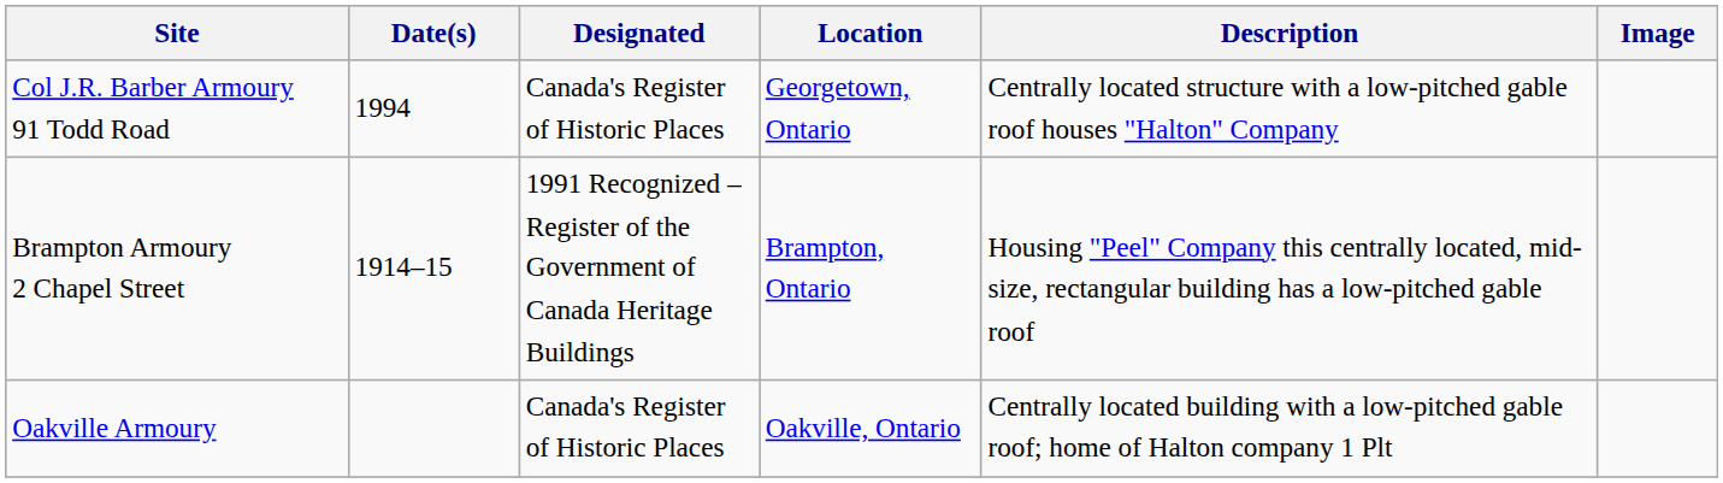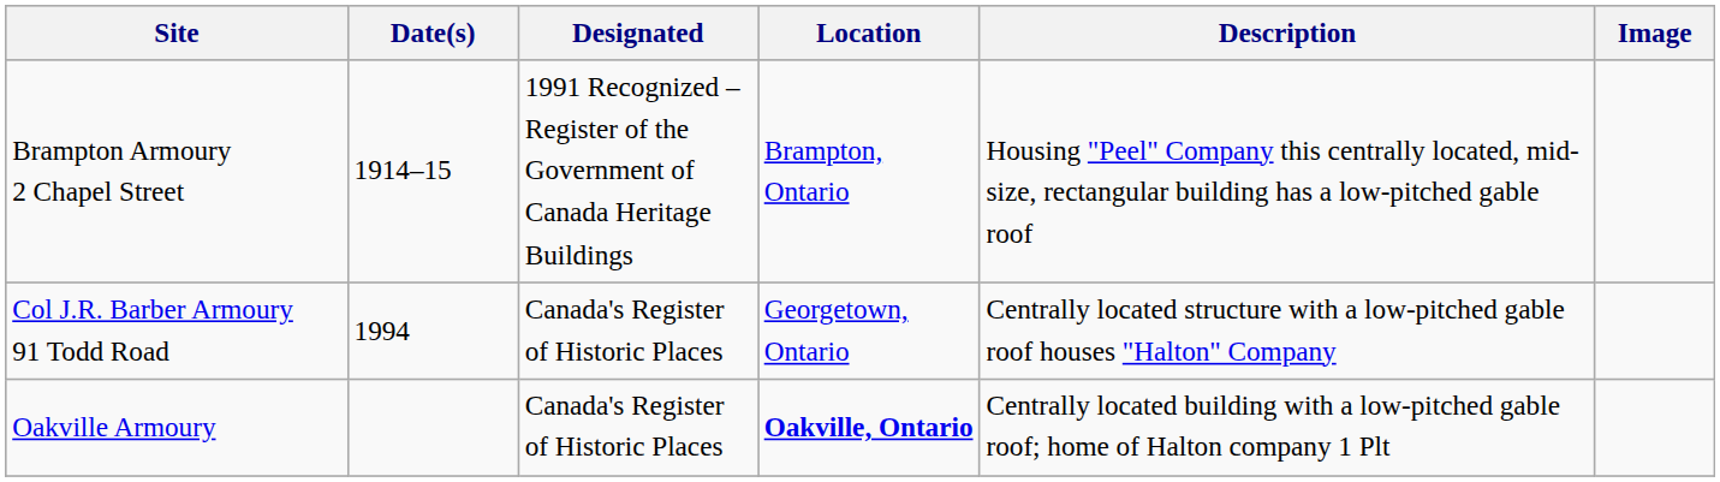rows swapped: Col J.R. Barber Armoury 91 Todd Road <-> Brampton Armoury 2 Chapel Street
Oakville Armoury | Location: normal -> bold
